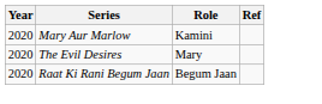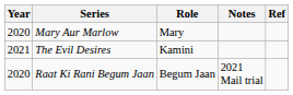+ column: Notes | 2021 Mail trial
Mary Aur Marlow | Role: Kamini -> Mary
The Evil Desires | Year: 2020 -> 2021
The Evil Desires | Role: Mary -> Kamini
